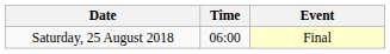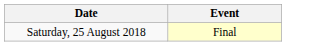- column: Time | 06:00
